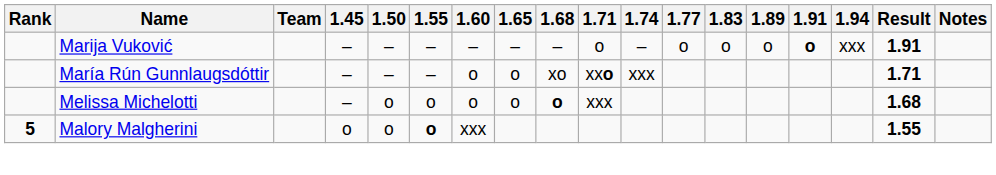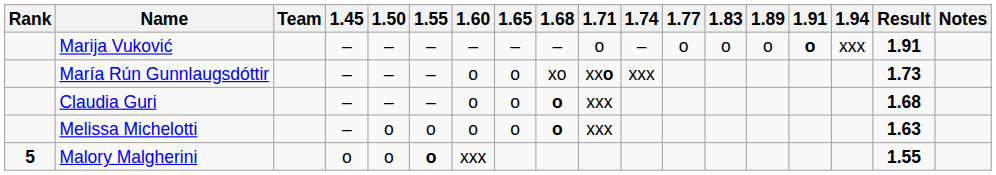María Rún Gunnlaugsdóttir | Result: 1.71 -> 1.73
+ row: Claudia Guri | – | – | – | o | o | o | xxx | 1.68
Melissa Michelotti | Result: 1.68 -> 1.63
